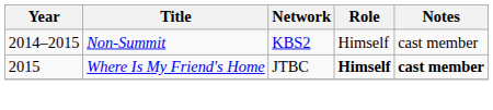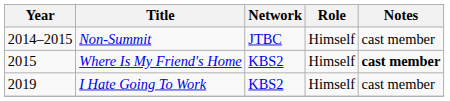Non-Summit | Network: KBS2 -> JTBC
Where Is My Friend's Home | Network: JTBC -> KBS2
Where Is My Friend's Home | Role: bold -> normal
+ row: 2019 | I Hate Going To Work | KBS2 | Himself | cast member
